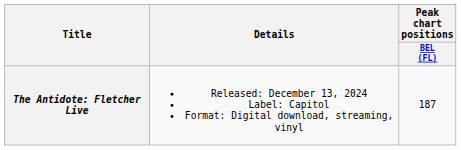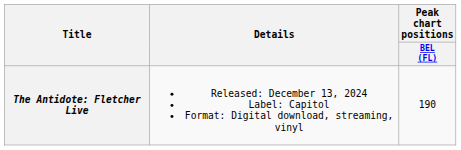The Antidote: Fletcher Live | Peak chart positions / BEL (FL): 187 -> 190
